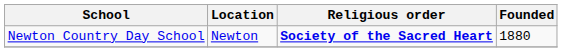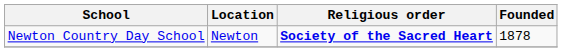Newton Country Day School | Founded: 1880 -> 1878
